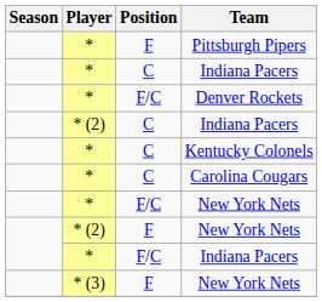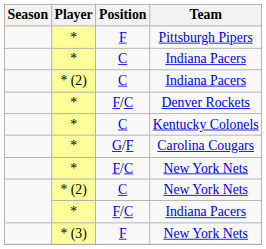rows swapped: Denver Rockets <-> * (2) / Indiana Pacers
Carolina Cougars | Position: C -> G/F
* (2) / New York Nets | Position: F -> C
